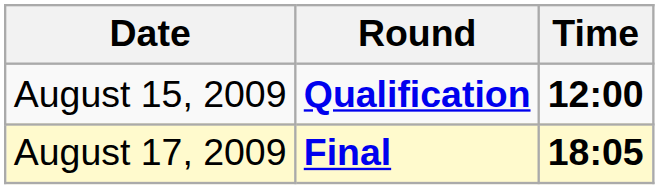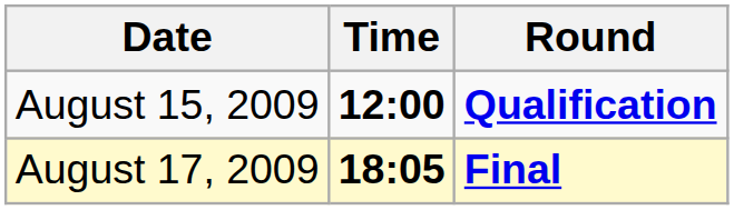columns swapped: Time <-> Round
